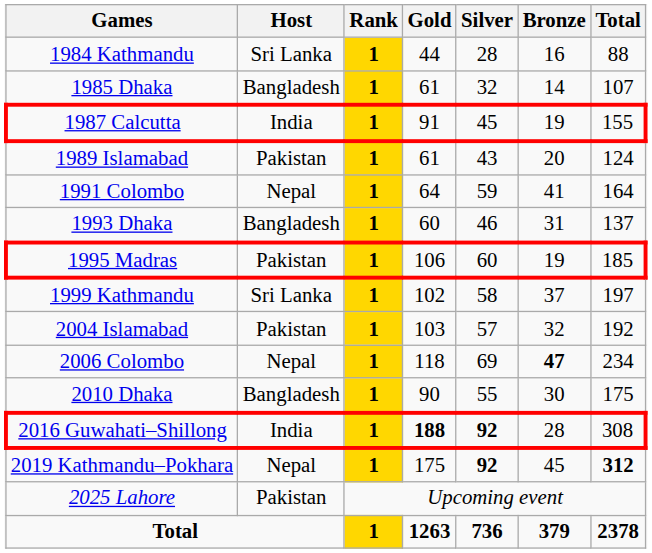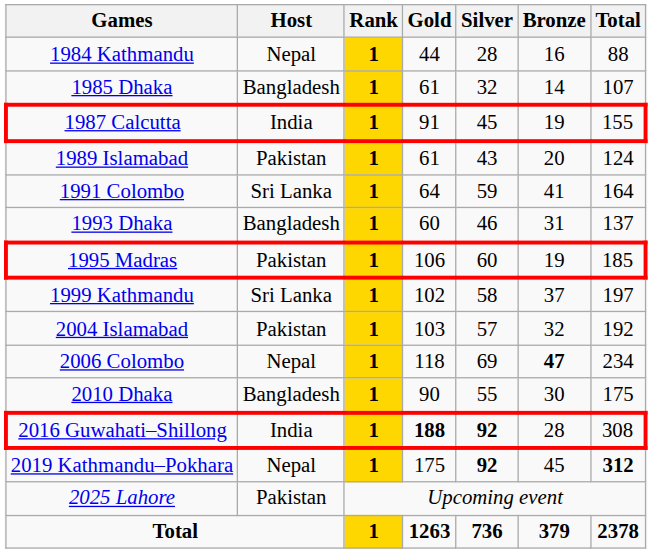1984 Kathmandu | Host: Sri Lanka -> Nepal
1991 Colombo | Host: Nepal -> Sri Lanka
